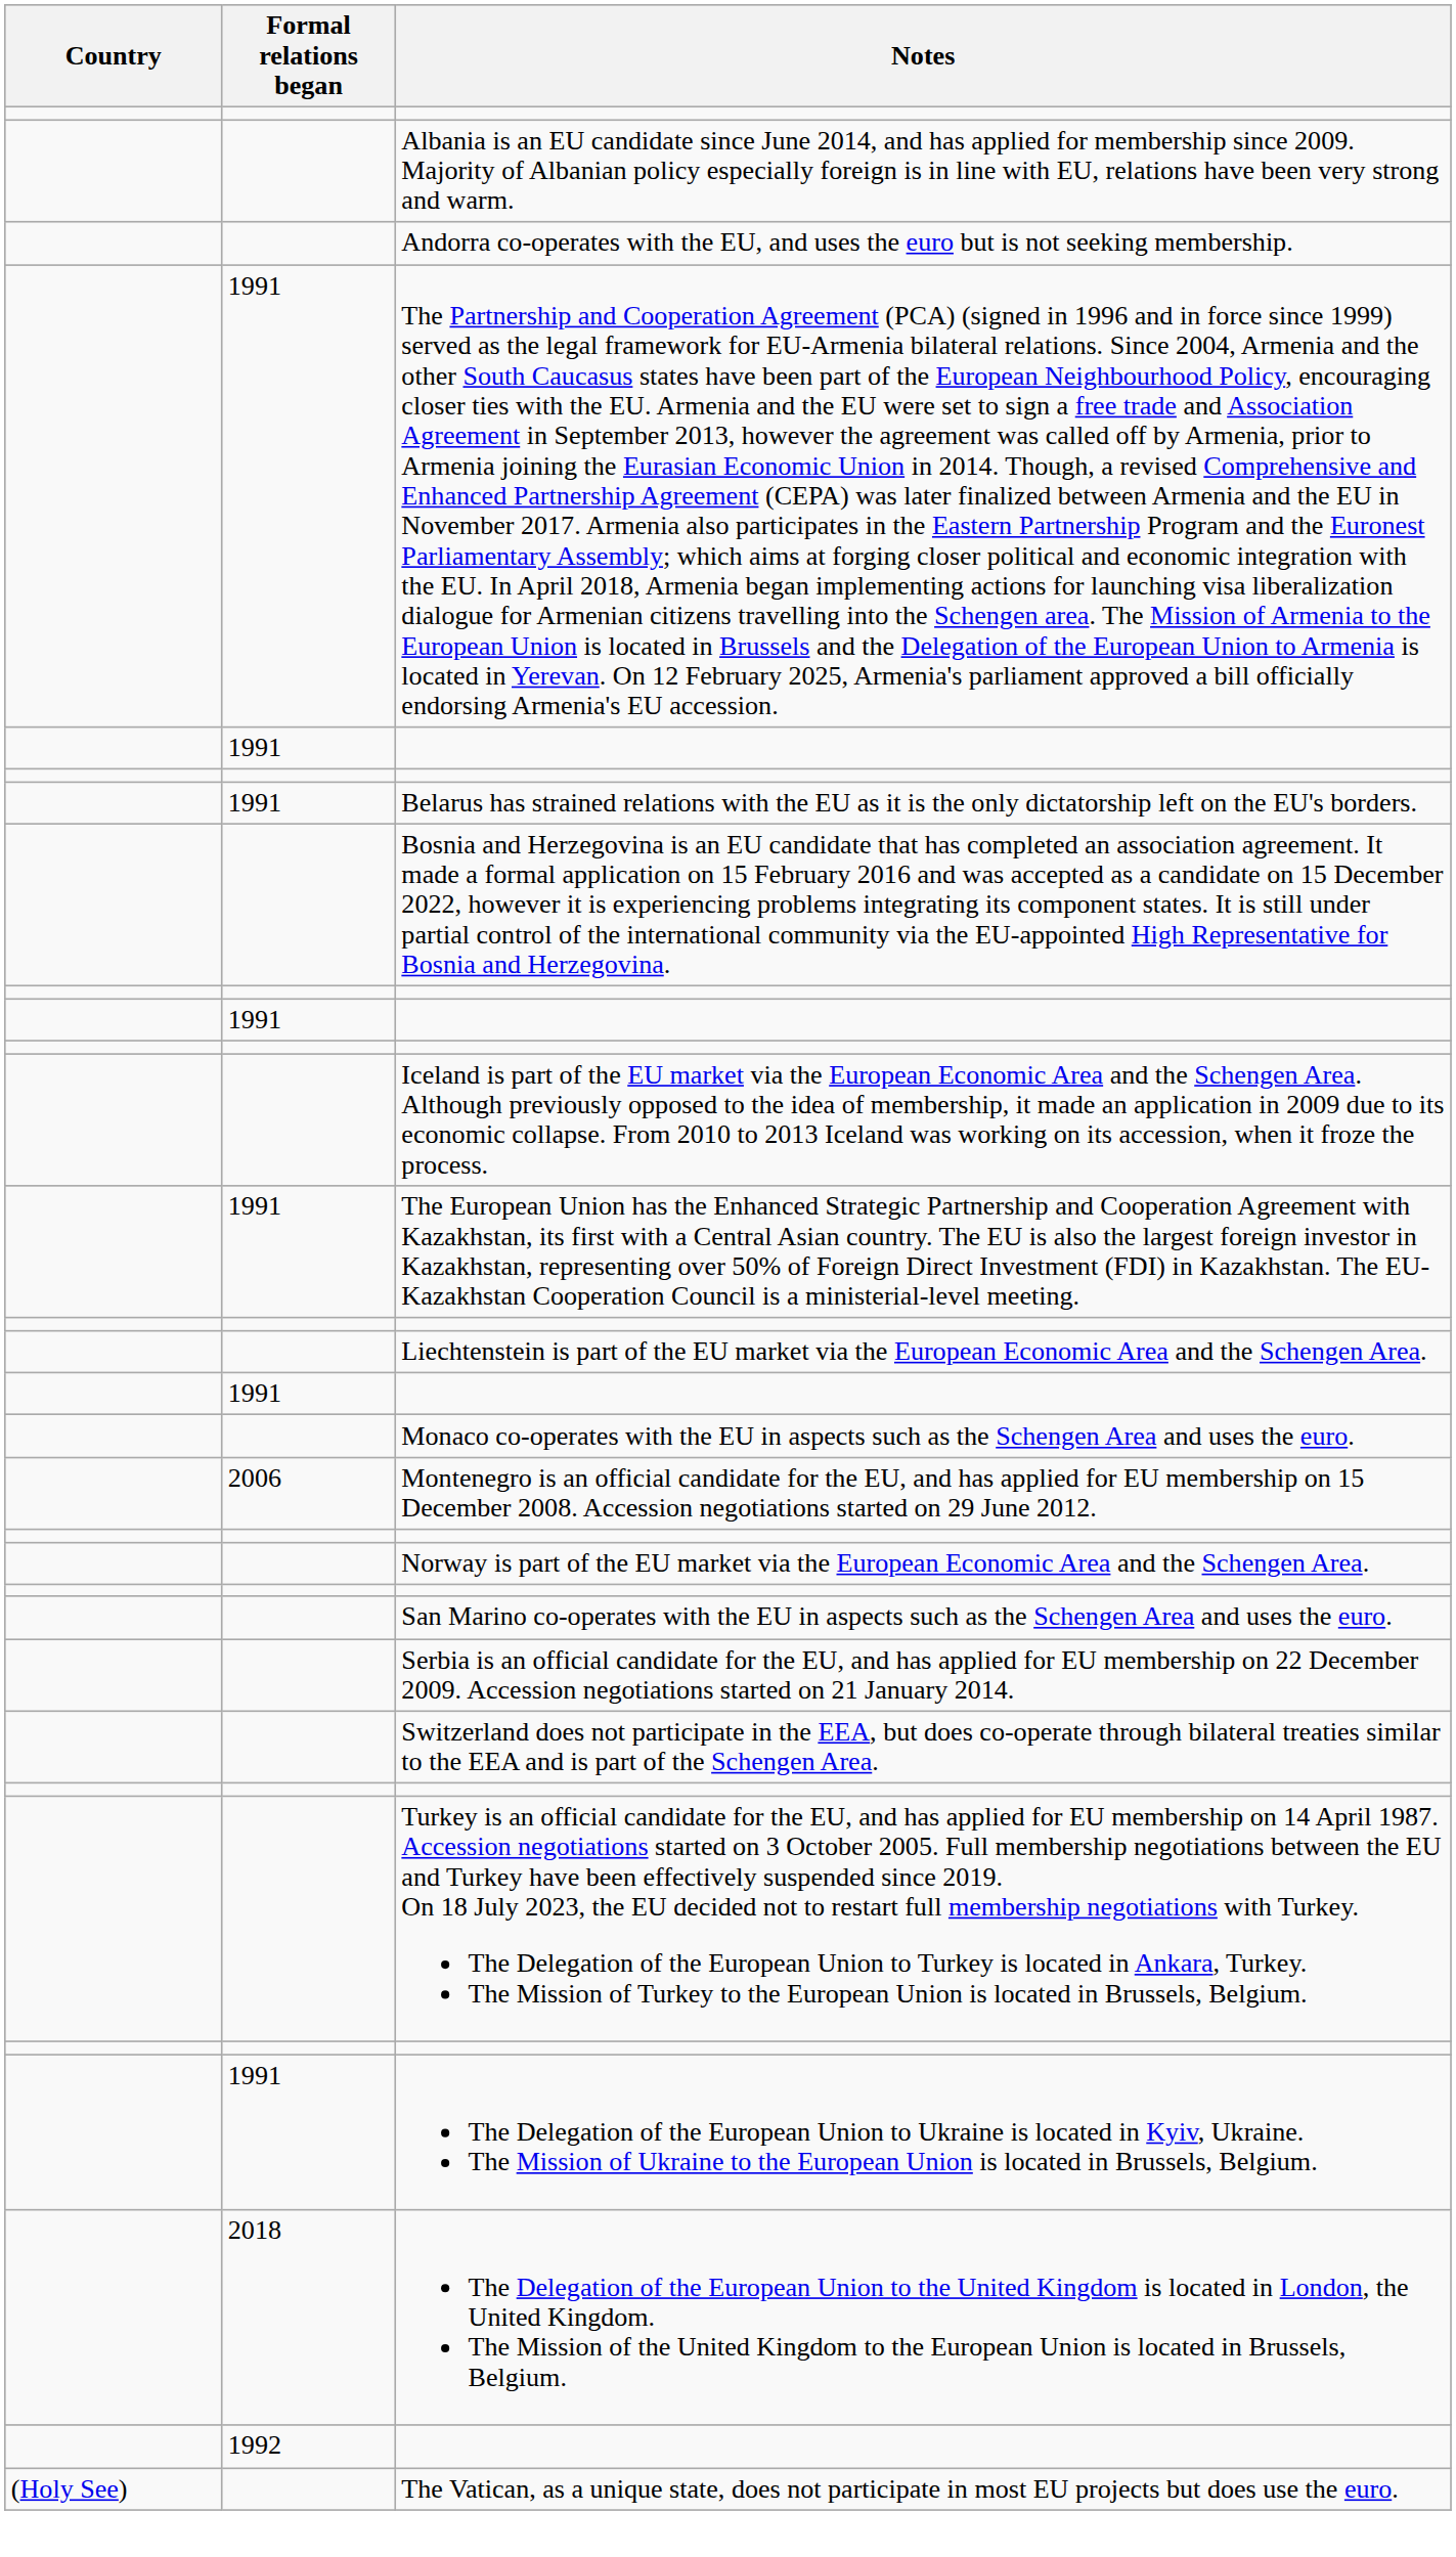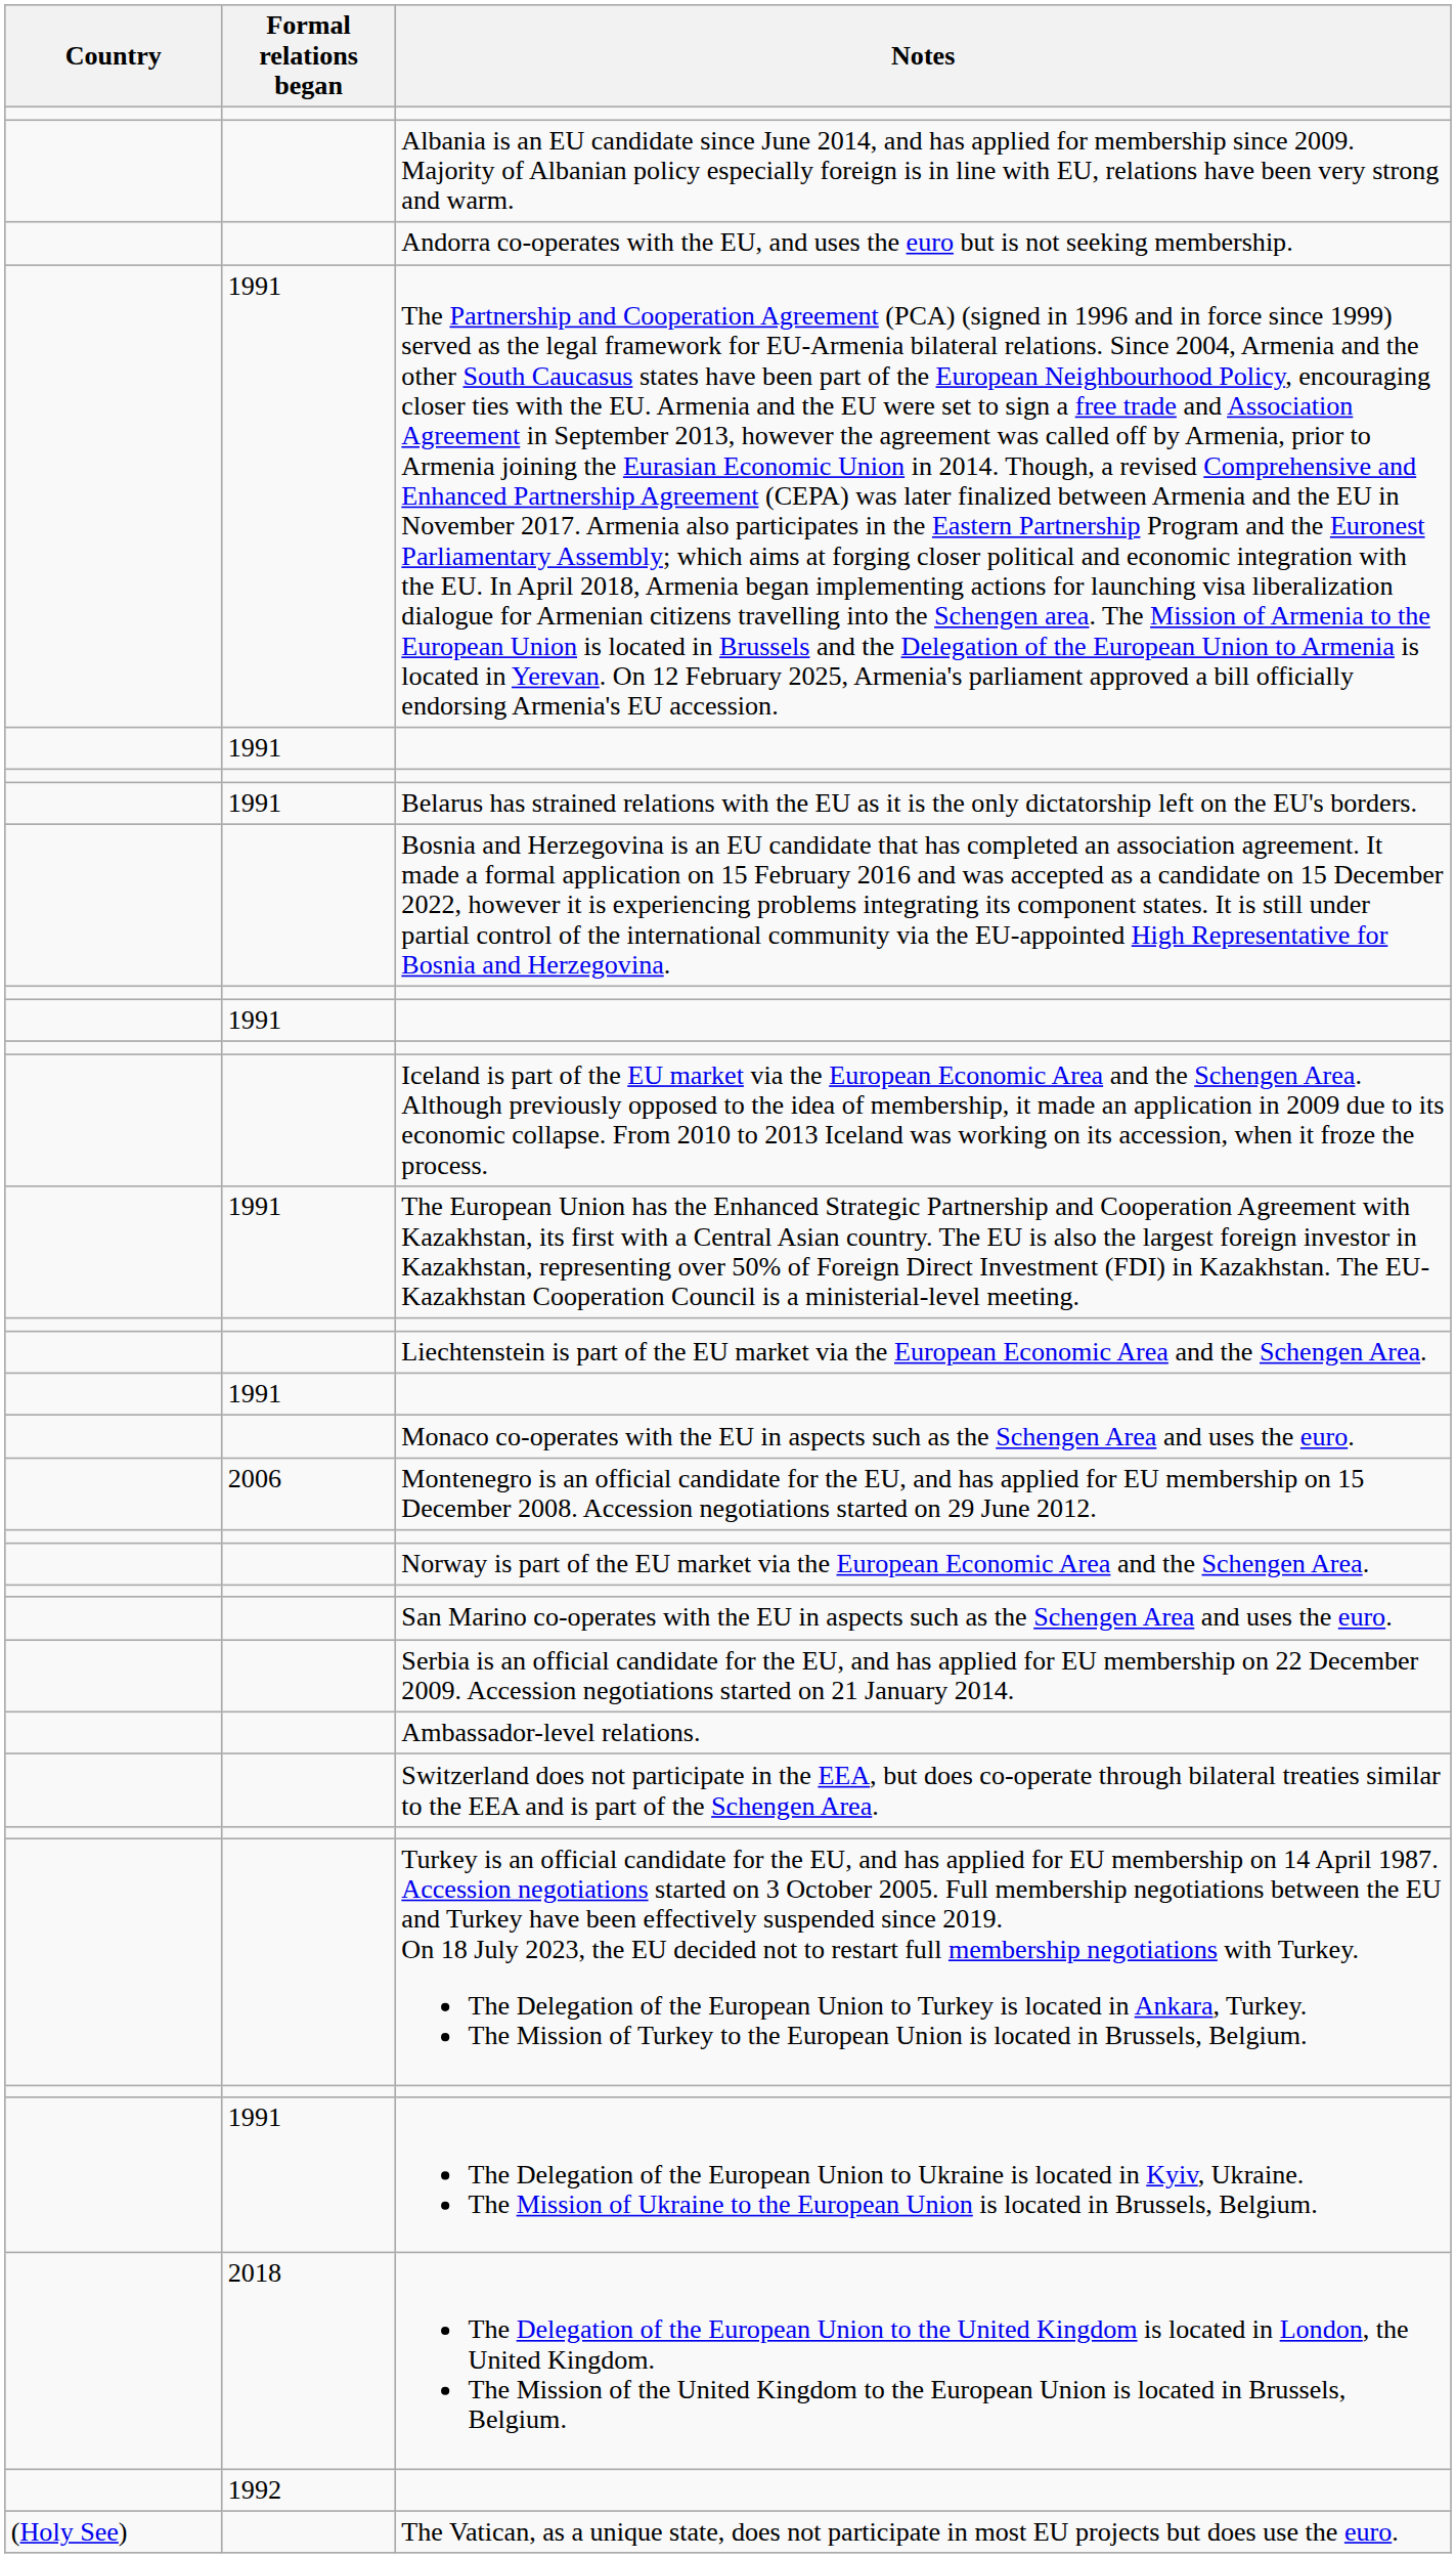+ row: Ambassador-level relations.
